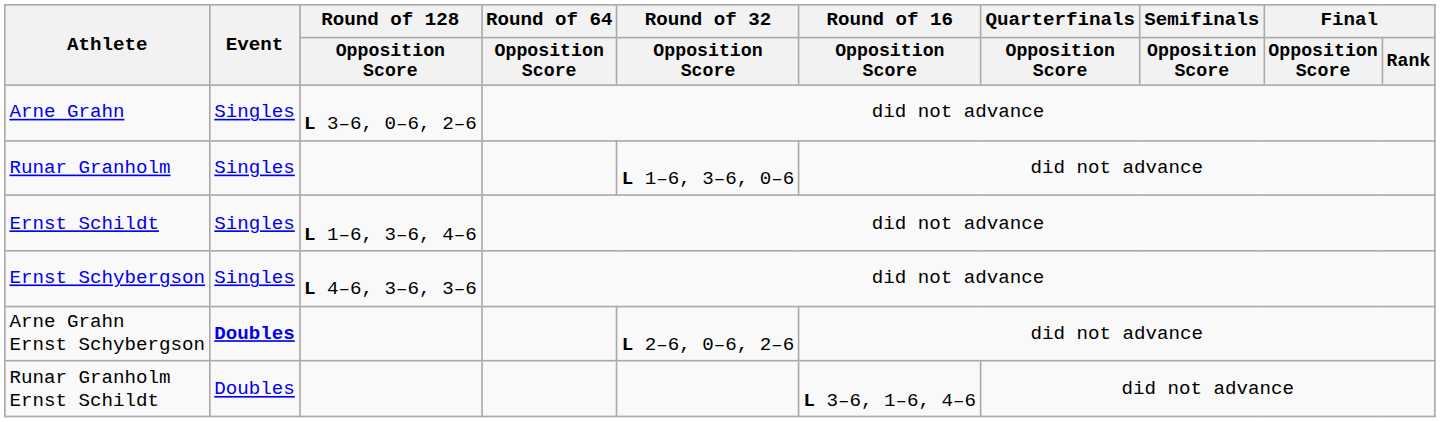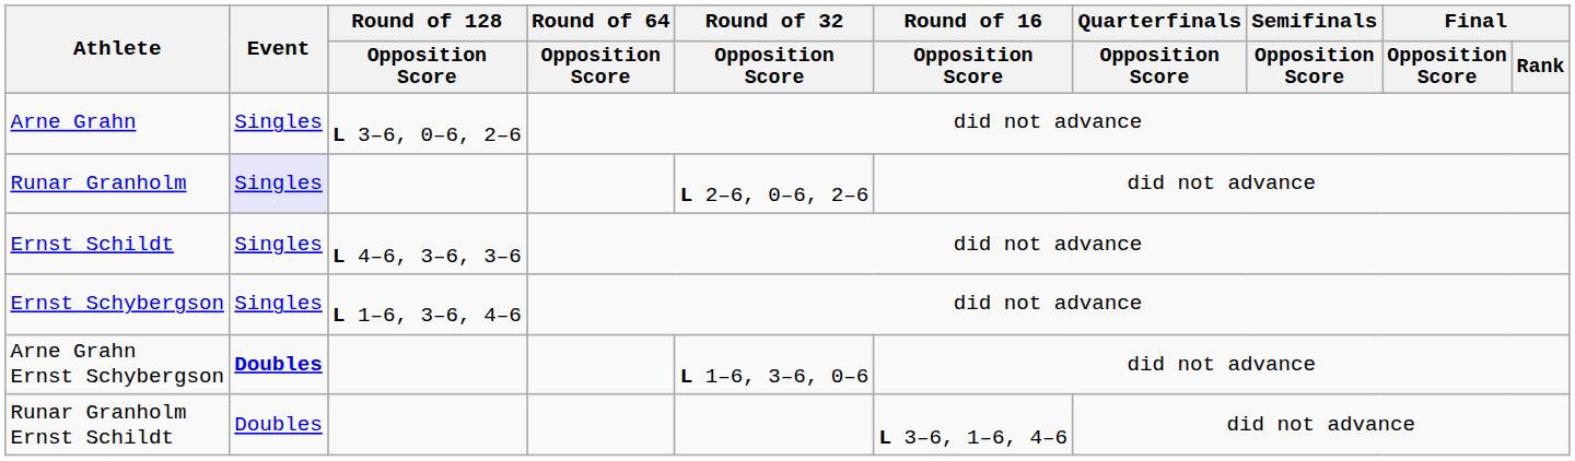Runar Granholm | Event: no background -> lavender background
Runar Granholm | Round of 32 / Opposition Score: L 1–6, 3–6, 0–6 -> L 2–6, 0–6, 2–6
Ernst Schildt | Round of 128 / Opposition Score: L 1–6, 3–6, 4–6 -> L 4–6, 3–6, 3–6
Ernst Schybergson | Round of 128 / Opposition Score: L 4–6, 3–6, 3–6 -> L 1–6, 3–6, 4–6
Arne Grahn Ernst Schybergson | Round of 32 / Opposition Score: L 2–6, 0–6, 2–6 -> L 1–6, 3–6, 0–6
